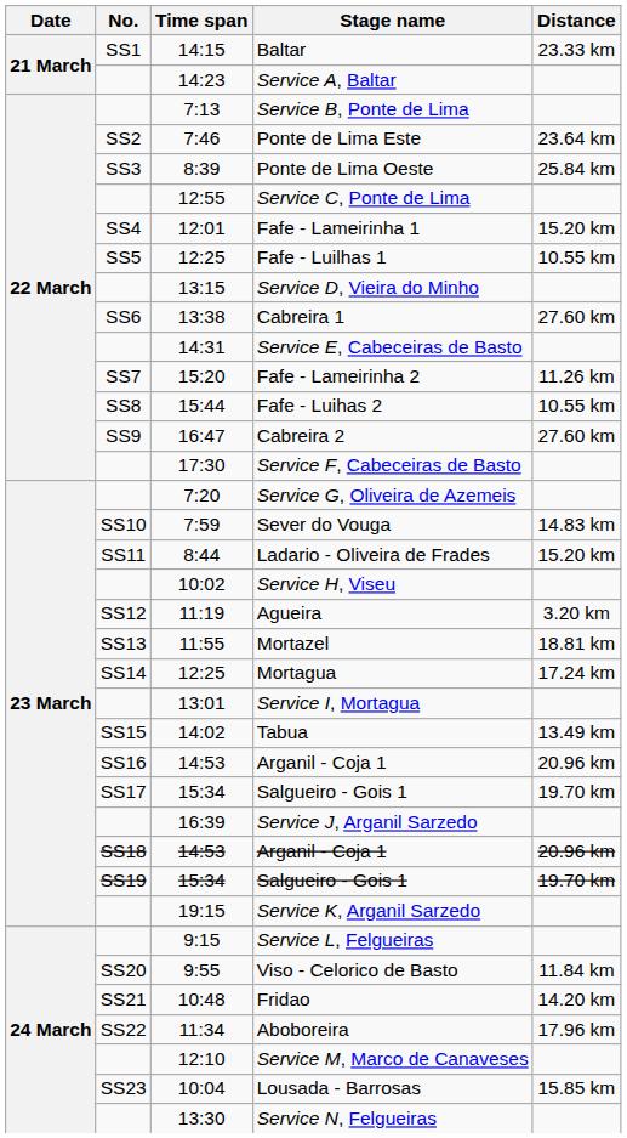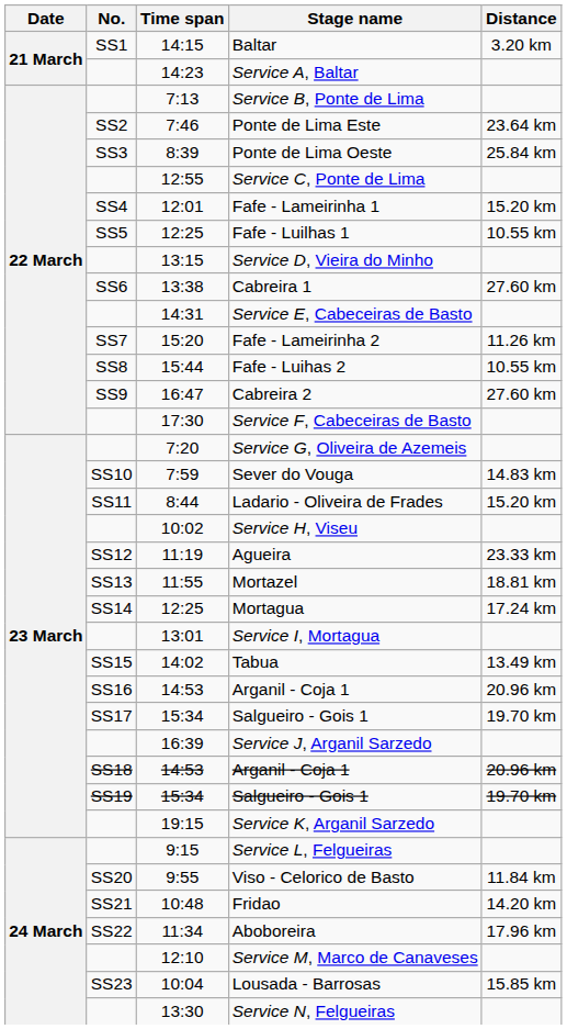Baltar | Distance: 23.33 km -> 3.20 km
Agueira | Distance: 3.20 km -> 23.33 km
